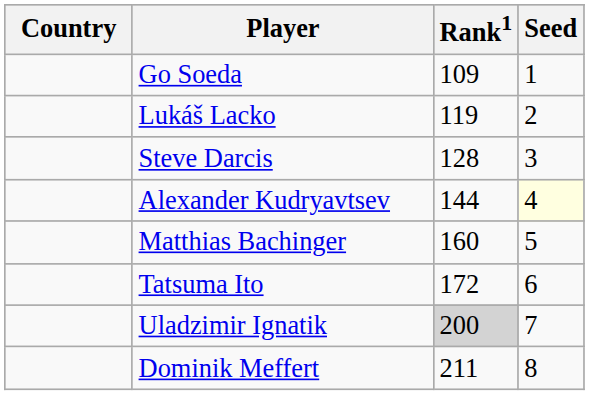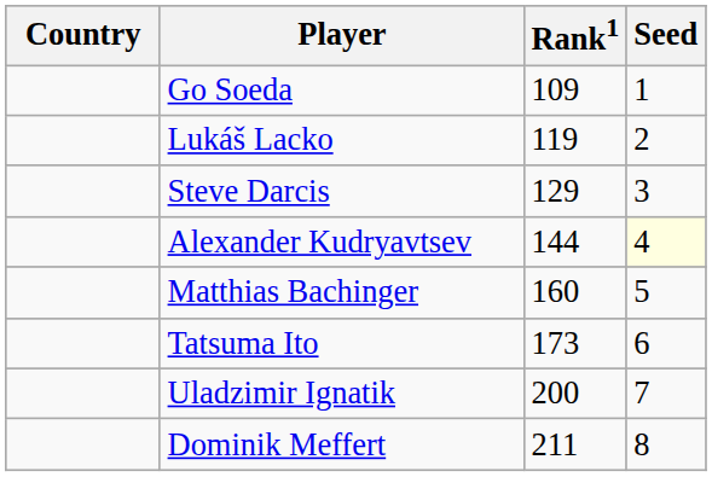Steve Darcis | Rank1: 128 -> 129
Tatsuma Ito | Rank1: 172 -> 173
Uladzimir Ignatik | Rank1: lightgrey background -> no background
